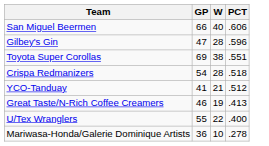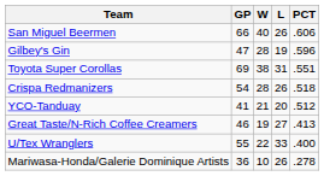+ column: L | 26 | 19 | 31 | 26 | 20 | 27 | 33 | 26
